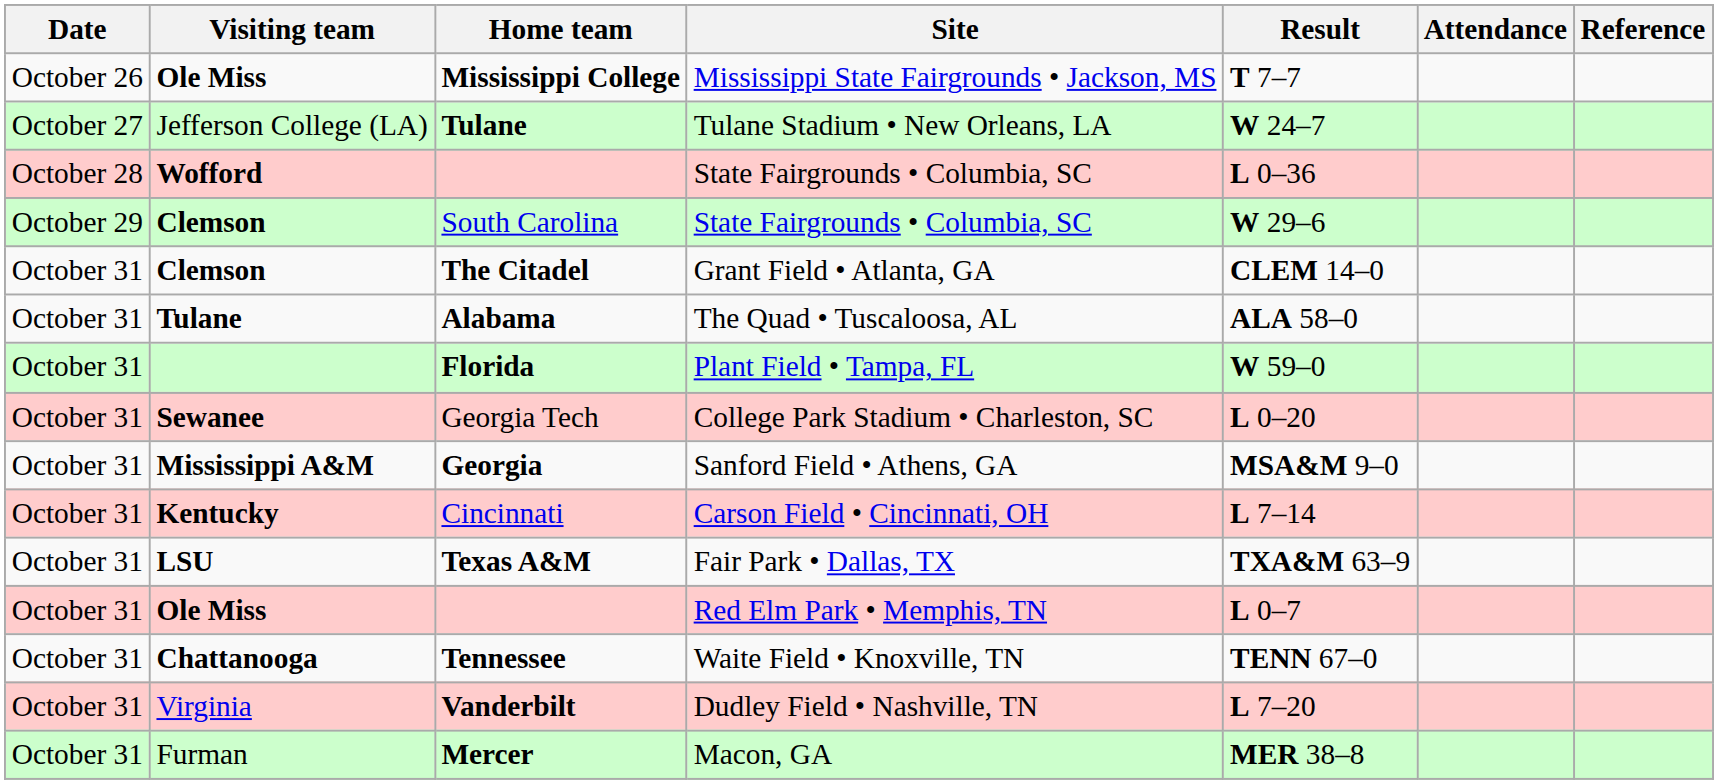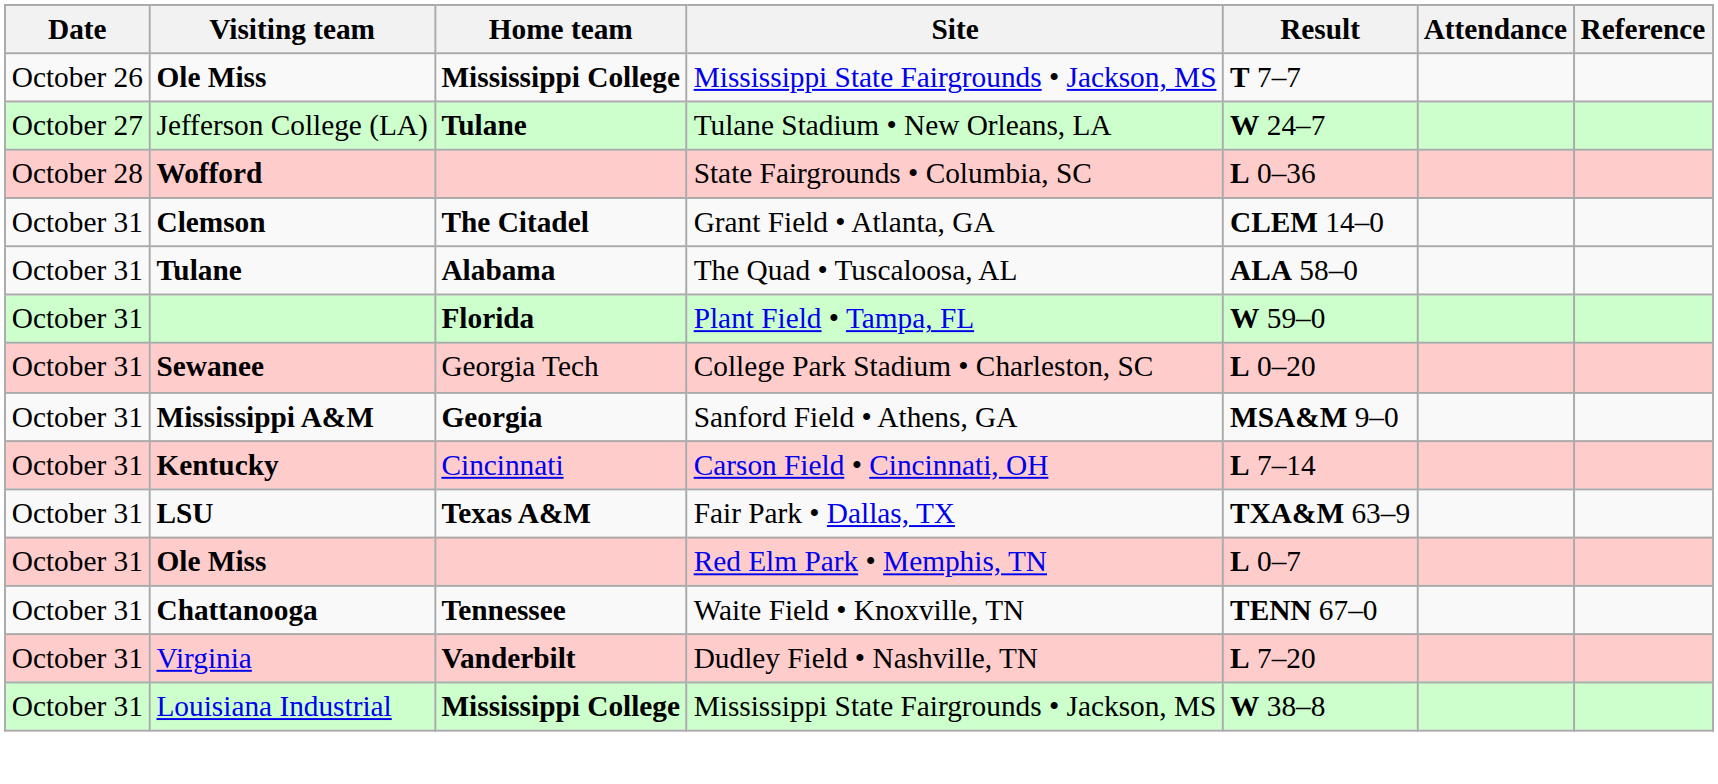- row: October 29 | Clemson | South Carolina | State Fairgrounds • Columbia, SC | W 29–6
+ row: October 31 | Louisiana Industrial | Mississippi College | Mississippi State Fairgrounds • Jackson, MS | W 38–8
- row: October 31 | Furman | Mercer | Macon, GA | MER 38–8
